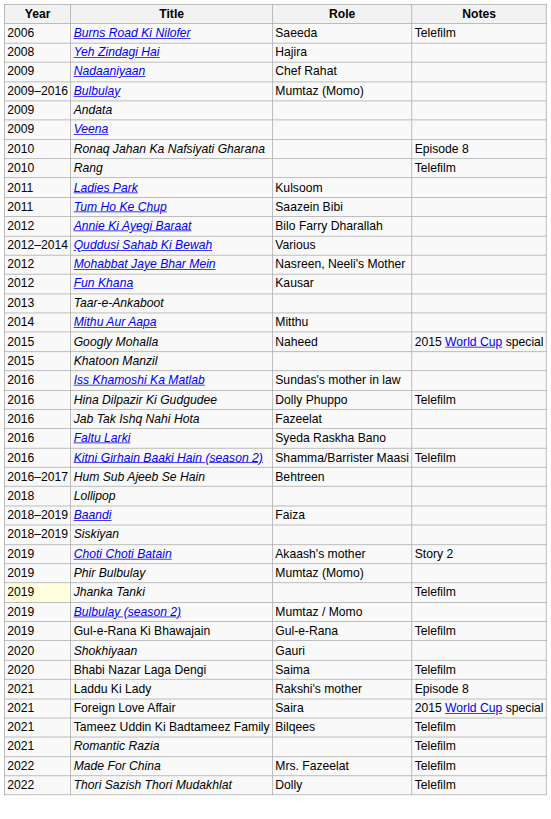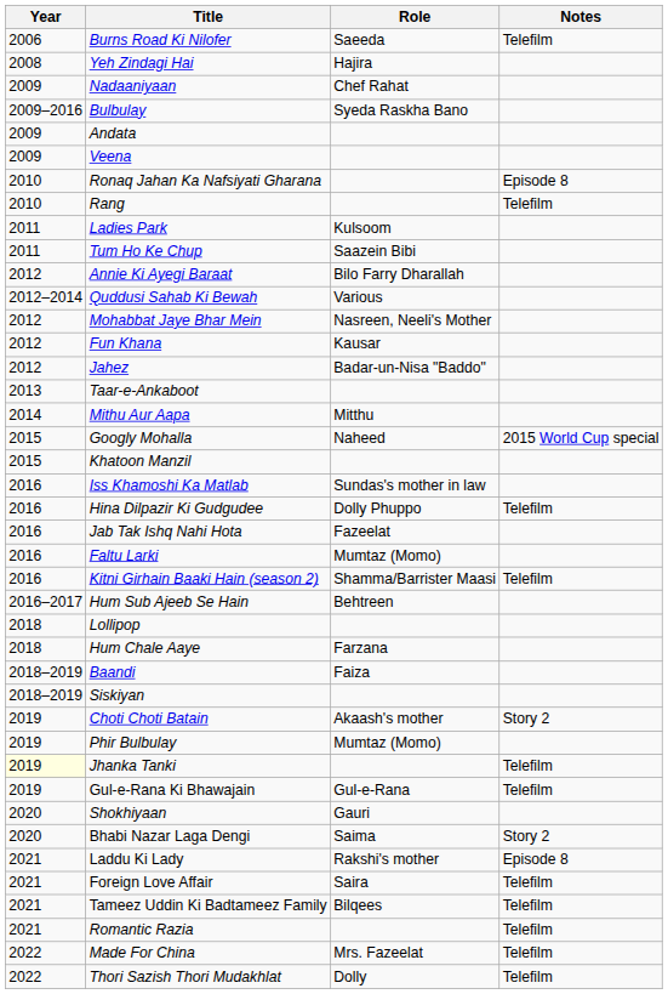Bulbulay | Role: Mumtaz (Momo) -> Syeda Raskha Bano
+ row: 2012 | Jahez | Badar-un-Nisa "Baddo"
Faltu Larki | Role: Syeda Raskha Bano -> Mumtaz (Momo)
+ row: 2018 | Hum Chale Aaye | Farzana
- row: 2019 | Bulbulay (season 2) | Mumtaz / Momo
Bhabi Nazar Laga Dengi | Notes: Telefilm -> Story 2
Foreign Love Affair | Notes: 2015 World Cup special -> Telefilm
